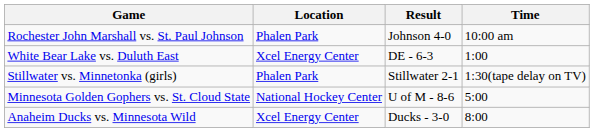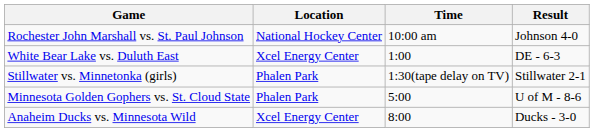columns swapped: Time <-> Result
Rochester John Marshall vs. St. Paul Johnson | Location: Phalen Park -> National Hockey Center
Minnesota Golden Gophers vs. St. Cloud State | Location: National Hockey Center -> Phalen Park
